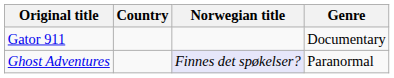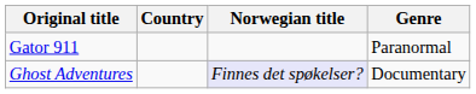Gator 911 | Genre: Documentary -> Paranormal
Ghost Adventures | Genre: Paranormal -> Documentary
